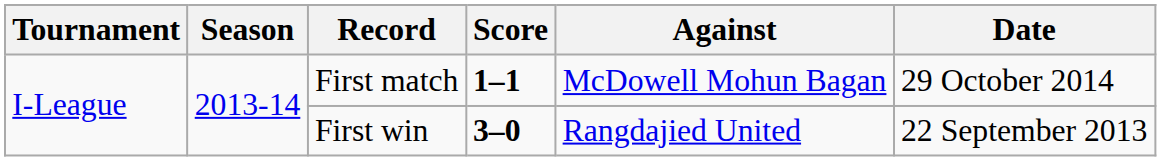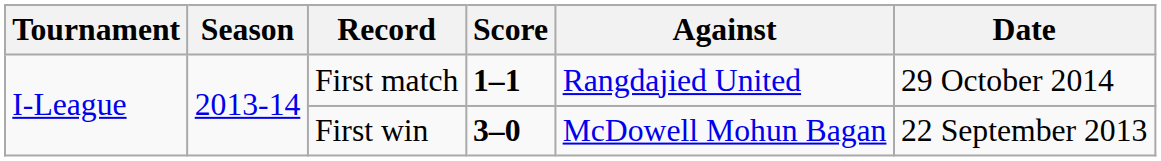First match | Against: McDowell Mohun Bagan -> Rangdajied United
First win | Against: Rangdajied United -> McDowell Mohun Bagan
